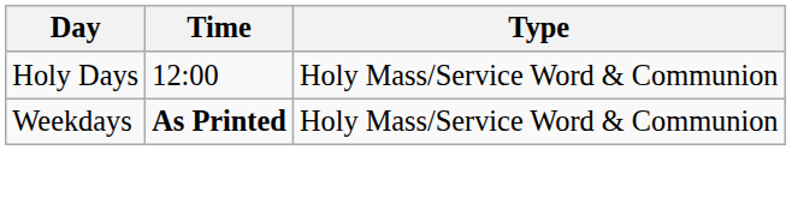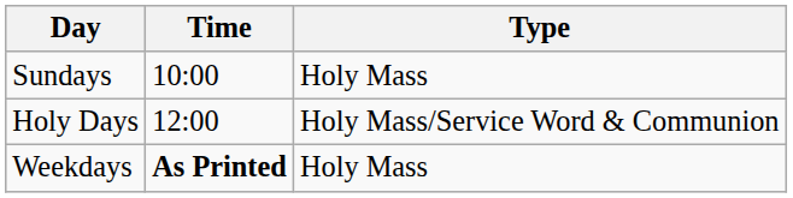+ row: Sundays | 10:00 | Holy Mass
Weekdays | Type: Holy Mass/Service Word & Communion -> Holy Mass
